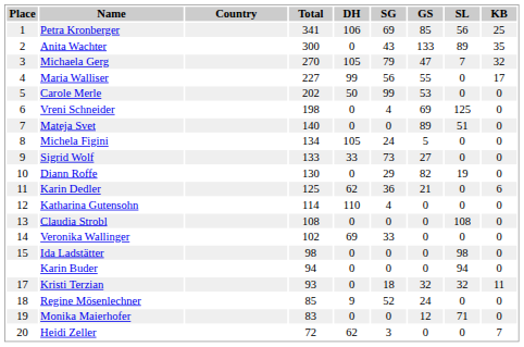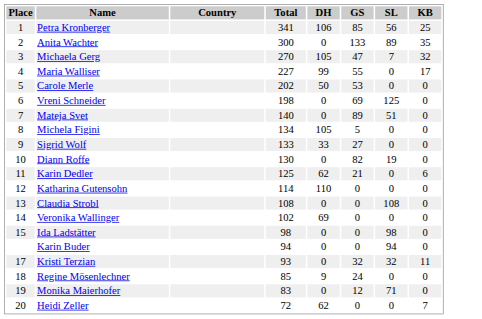- column: SG | 69 | 43 | 79 | 56 | 99 | 4 | 0 | 24 | 73 | 29 | 36 | 4 | 0 | 33 | 0 | 0 | 18 | 52 | 0 | 3
